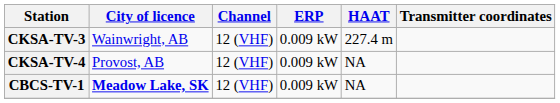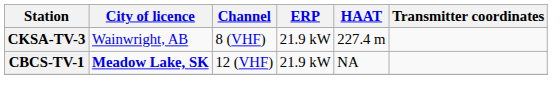CKSA-TV-3 | Channel: 12 (VHF) -> 8 (VHF)
CKSA-TV-3 | ERP: 0.009 kW -> 21.9 kW
- row: CKSA-TV-4 | Provost, AB | 12 (VHF) | 0.009 kW | NA
CBCS-TV-1 | ERP: 0.009 kW -> 21.9 kW
